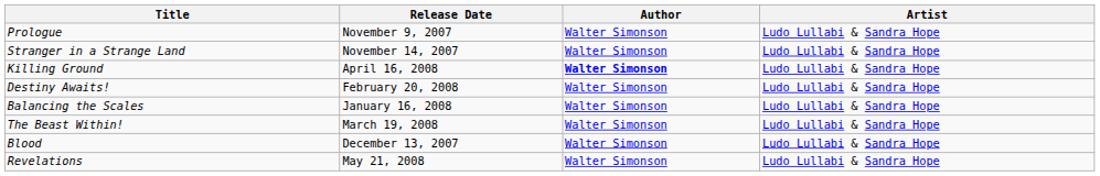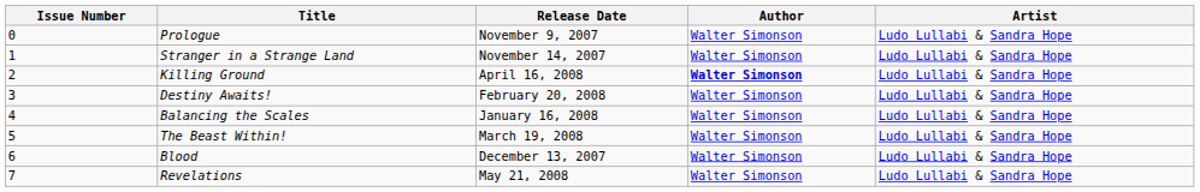+ column: Issue Number | 0 | 1 | 2 | 3 | 4 | 5 | 6 | 7
